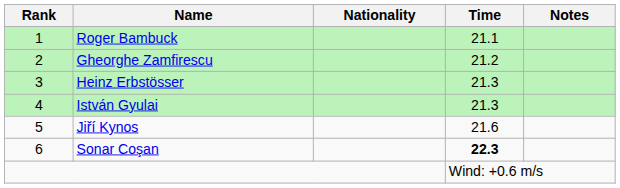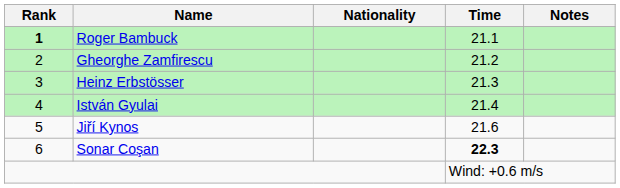Roger Bambuck | Rank: normal -> bold
István Gyulai | Time: 21.3 -> 21.4
